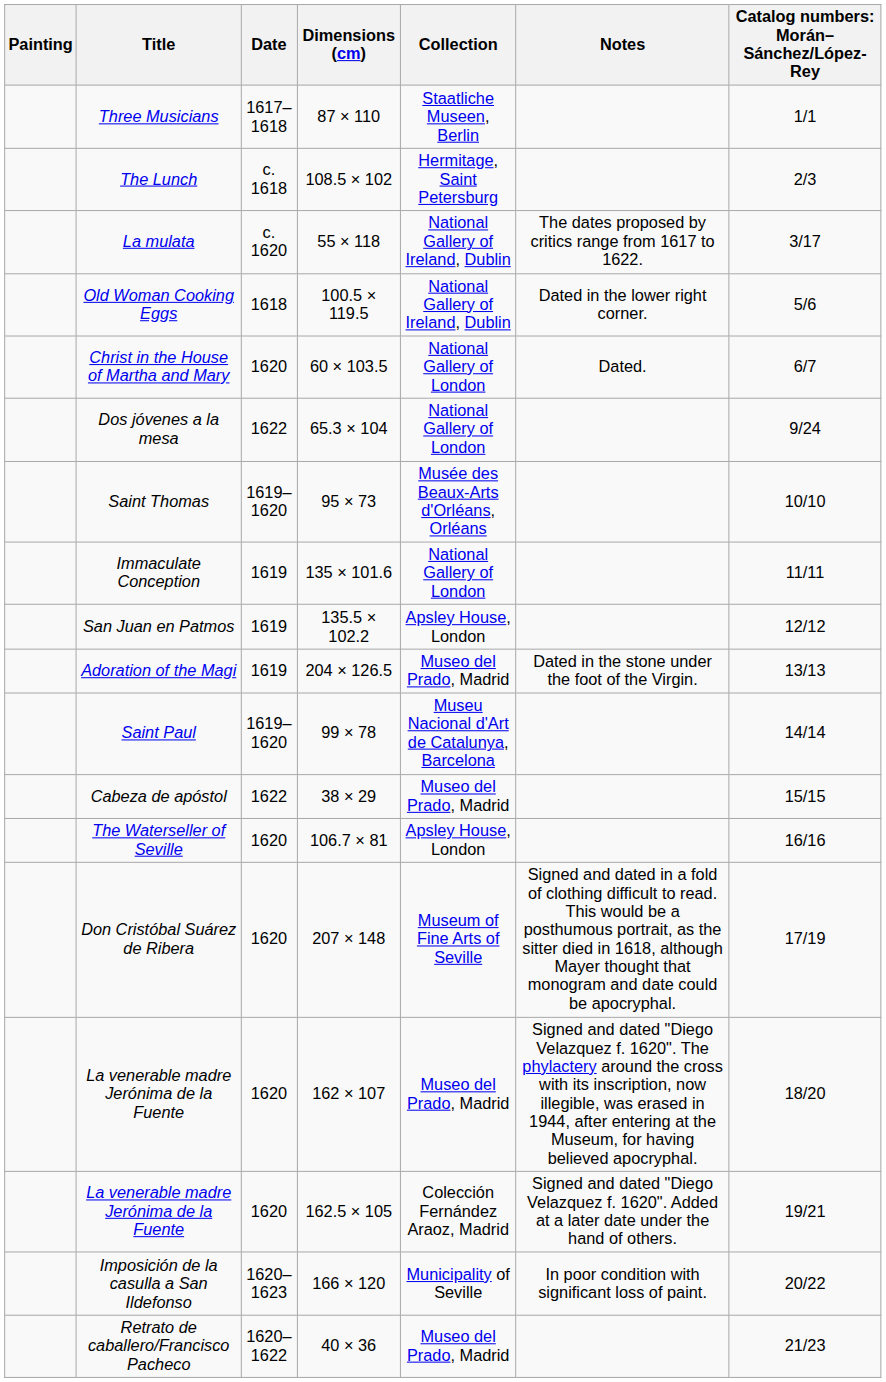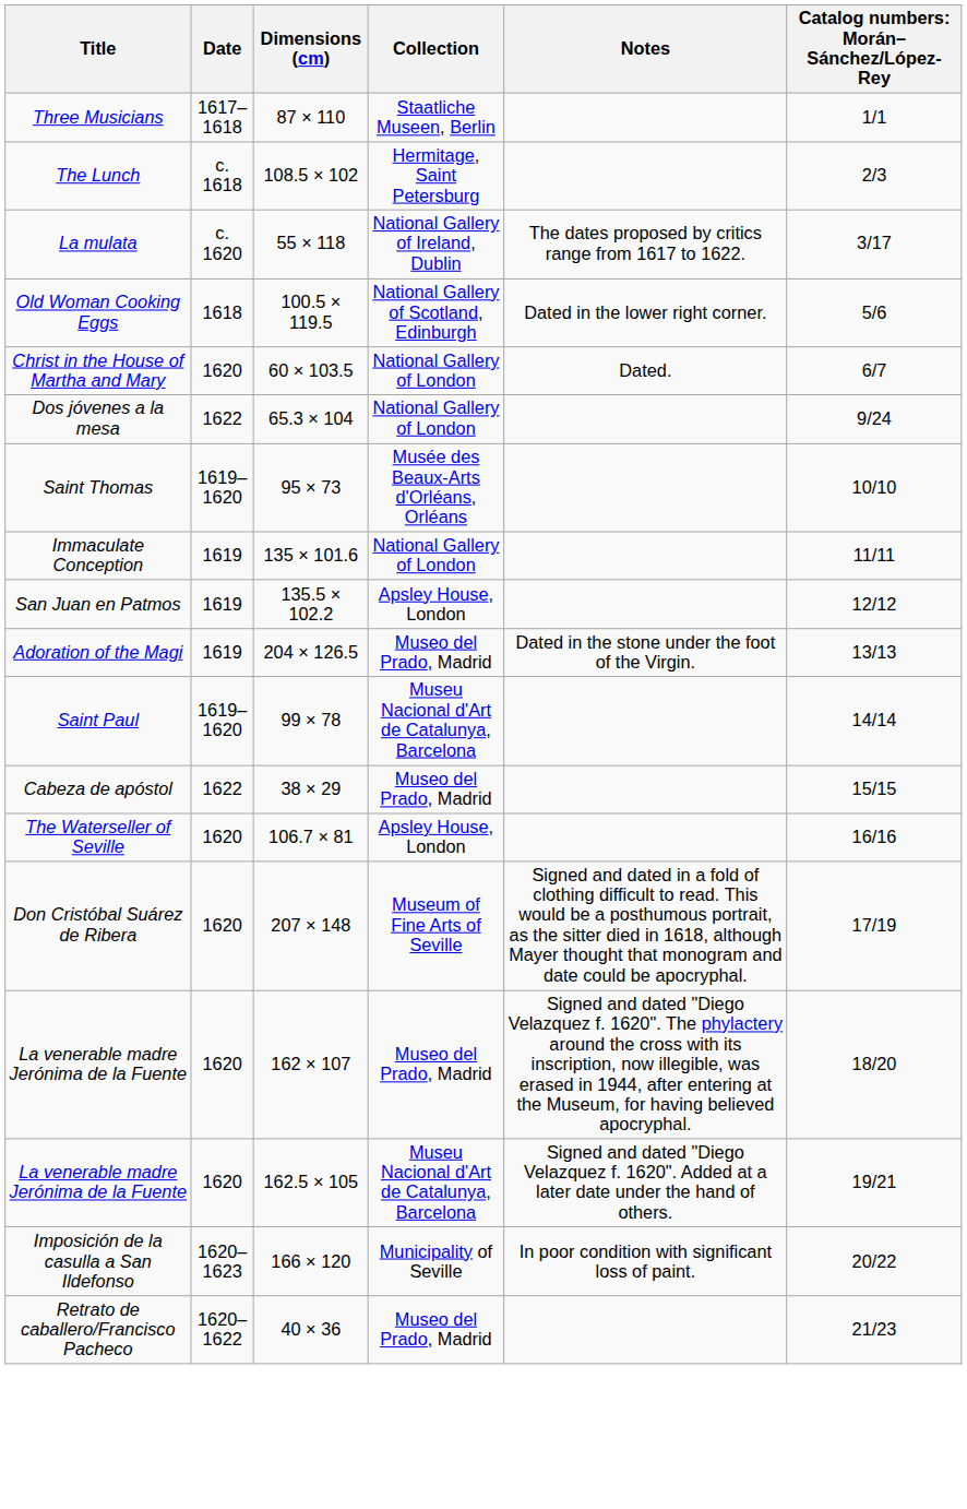- column: Painting
Old Woman Cooking Eggs | Collection: National Gallery of Ireland, Dublin -> National Gallery of Scotland, Edinburgh
La venerable madre Jerónima de la Fuente / 162.5 × 105 | Collection: Colección Fernández Araoz, Madrid -> Museu Nacional d'Art de Catalunya, Barcelona
